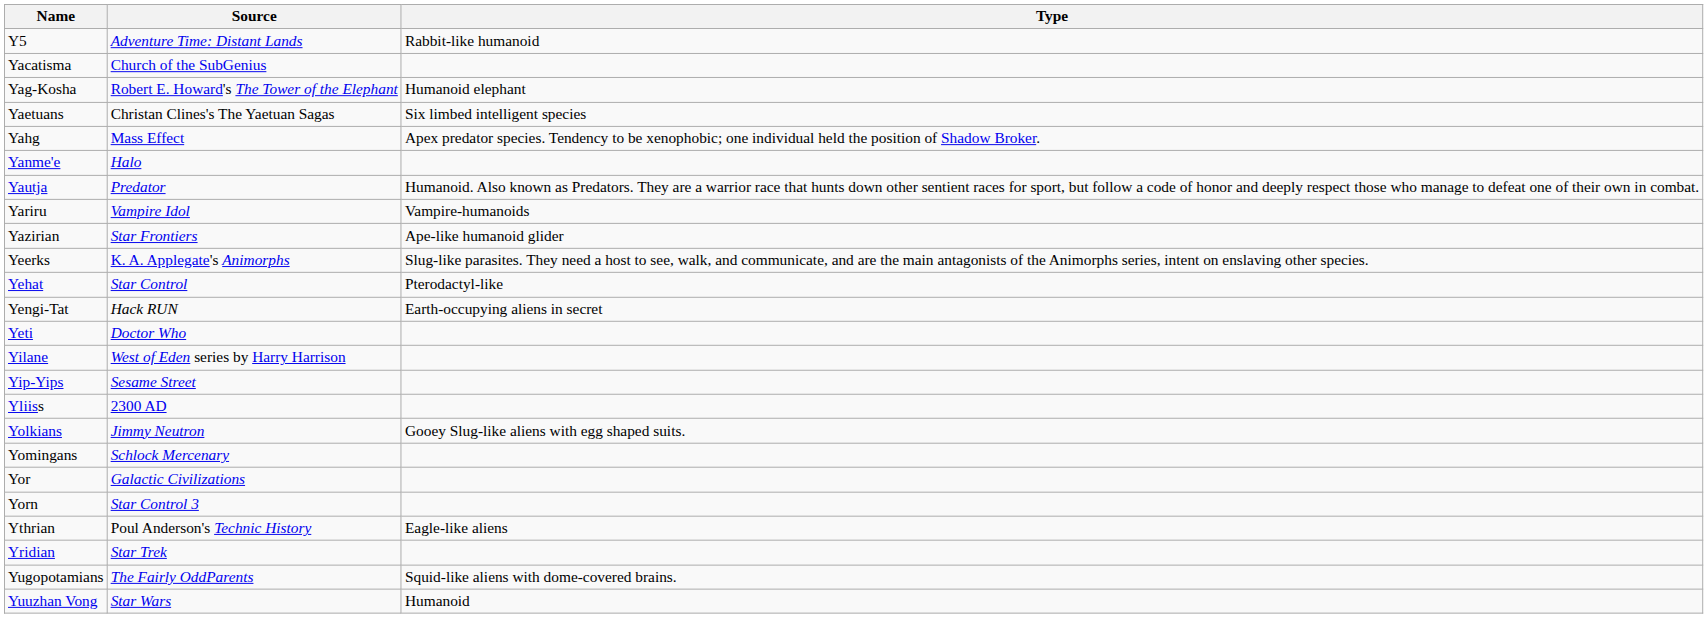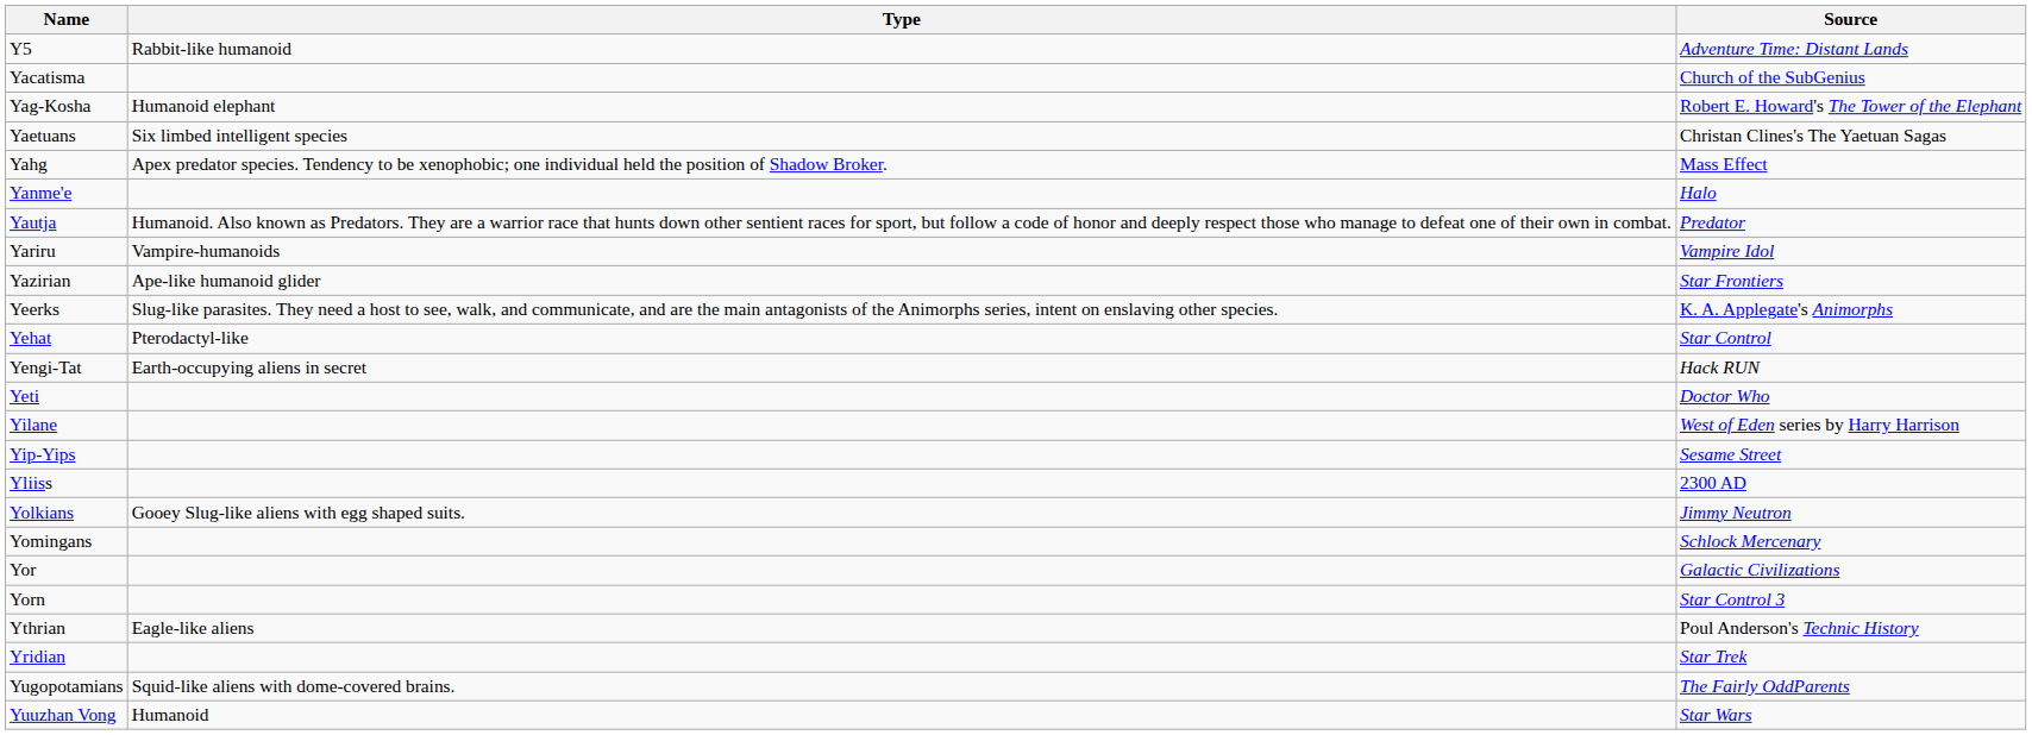columns swapped: Source <-> Type
